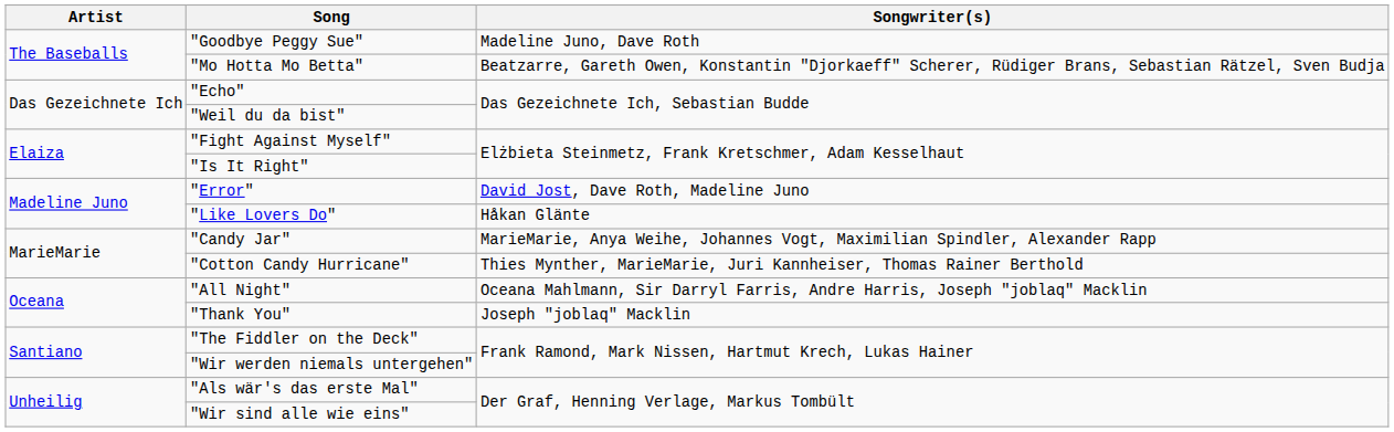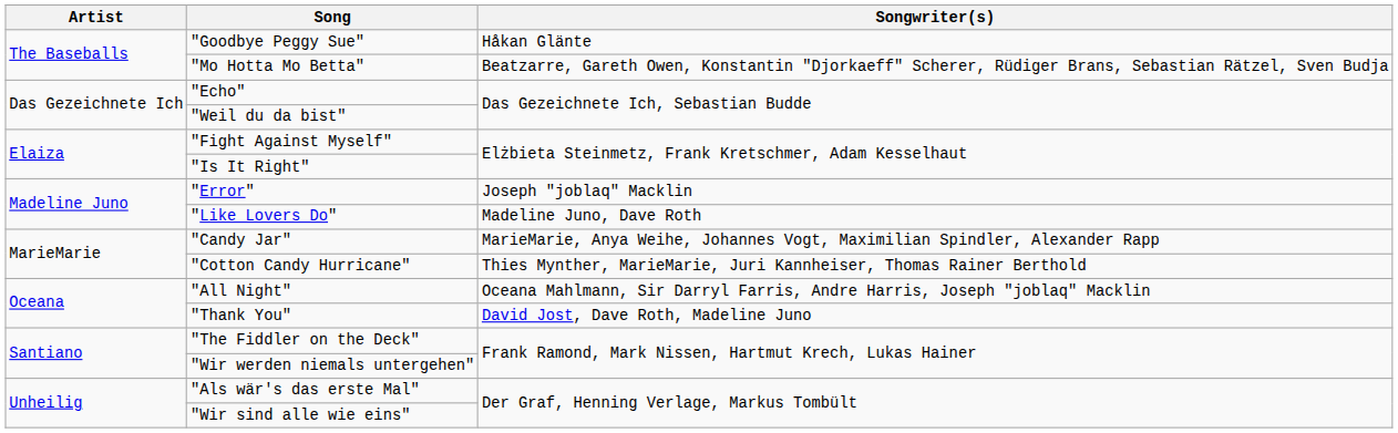"Goodbye Peggy Sue" | Songwriter(s): Madeline Juno, Dave Roth -> Håkan Glänte
"Error" | Songwriter(s): David Jost, Dave Roth, Madeline Juno -> Joseph "joblaq" Macklin
"Like Lovers Do" | Songwriter(s): Håkan Glänte -> Madeline Juno, Dave Roth
"Thank You" | Songwriter(s): Joseph "joblaq" Macklin -> David Jost, Dave Roth, Madeline Juno
